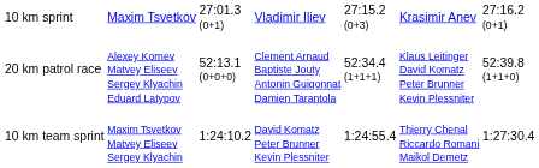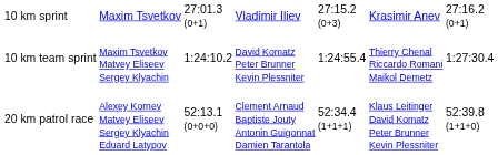rows swapped: 10 km team sprint <-> 20 km patrol race
